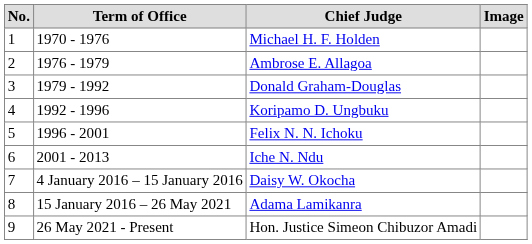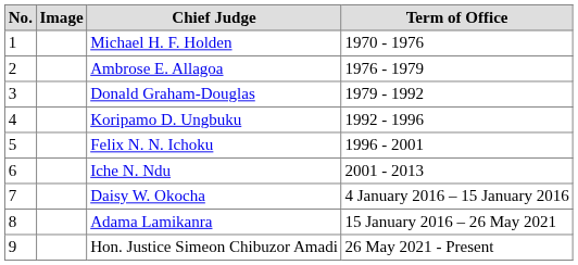columns swapped: Image <-> Term of Office
